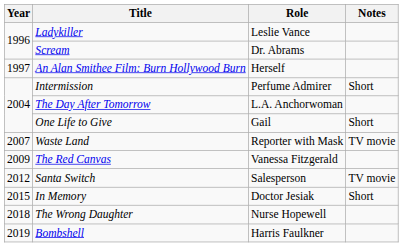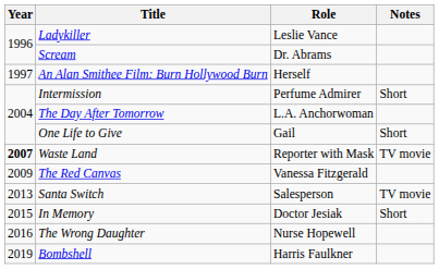Waste Land | Year: normal -> bold
Santa Switch | Year: 2012 -> 2013
The Wrong Daughter | Year: 2018 -> 2016
